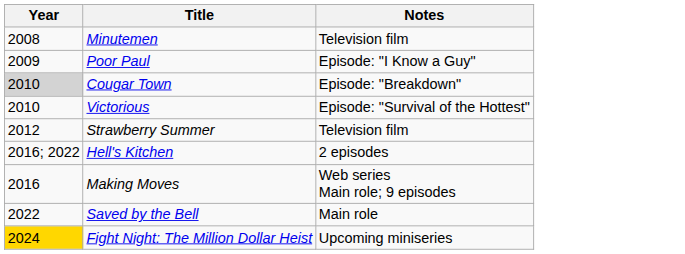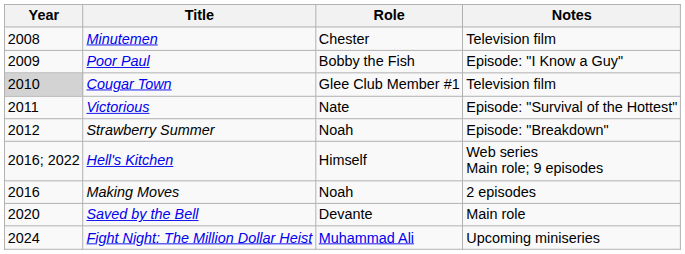+ column: Role | Chester | Bobby the Fish | Glee Club Member #1 | Nate | Noah | Himself | Noah | Devante | Muhammad Ali
Cougar Town | Notes: Episode: "Breakdown" -> Television film
Victorious | Year: 2010 -> 2011
Strawberry Summer | Notes: Television film -> Episode: "Breakdown"
Hell's Kitchen | Notes: 2 episodes -> Web series Main role; 9 episodes
Making Moves | Notes: Web series Main role; 9 episodes -> 2 episodes
Saved by the Bell | Year: 2022 -> 2020
Fight Night: The Million Dollar Heist | Year: gold background -> no background
